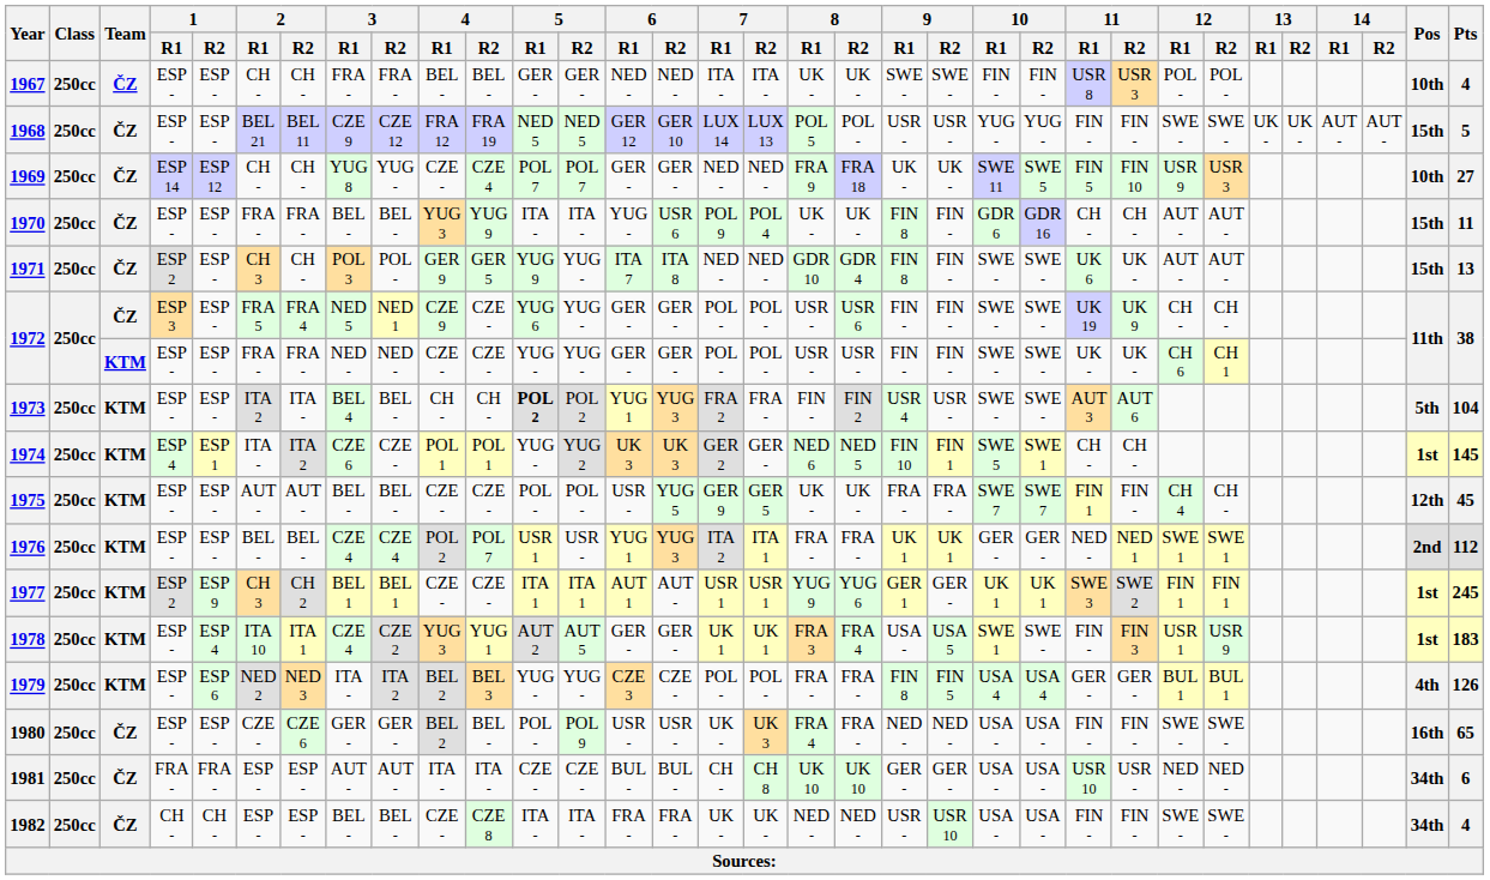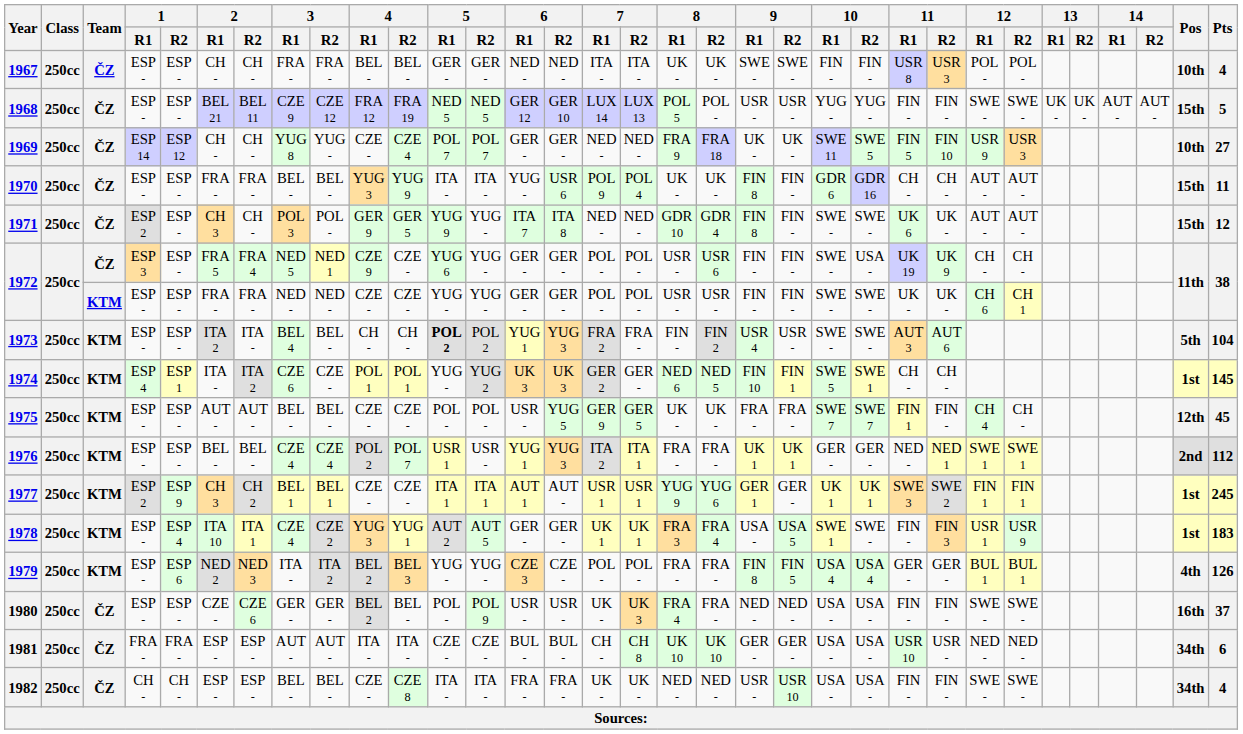1971 | Pts: 13 -> 12
1972 / ESP 3 | 10 / R2: SWE - -> USA -
1980 | Pts: 65 -> 37
